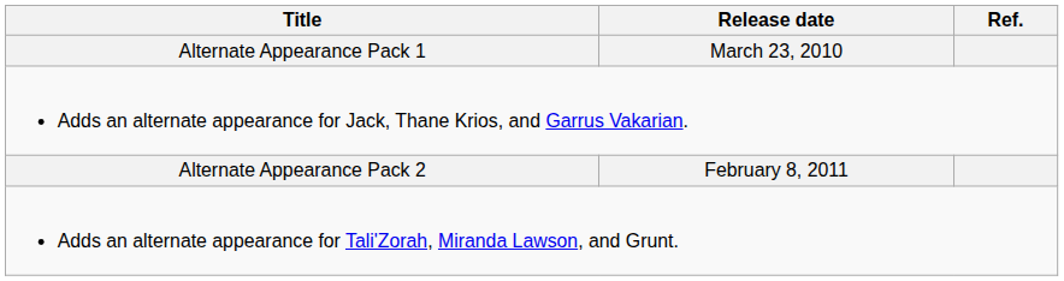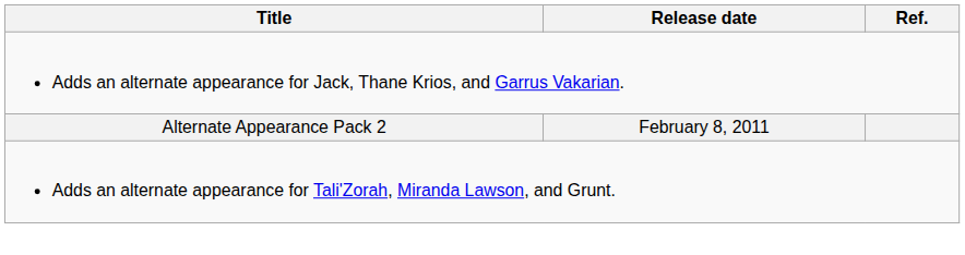- row: Alternate Appearance Pack 1 | March 23, 2010
